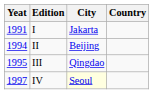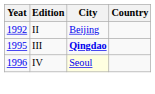- row: 1991 | I | Jakarta
II | Yeat: 1994 -> 1992
III | City: normal -> bold
IV | Yeat: 1997 -> 1996
